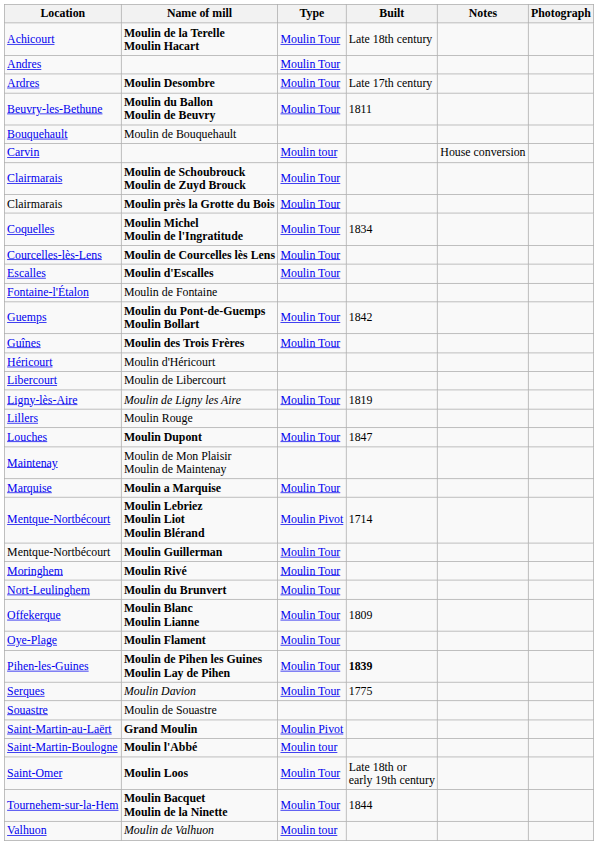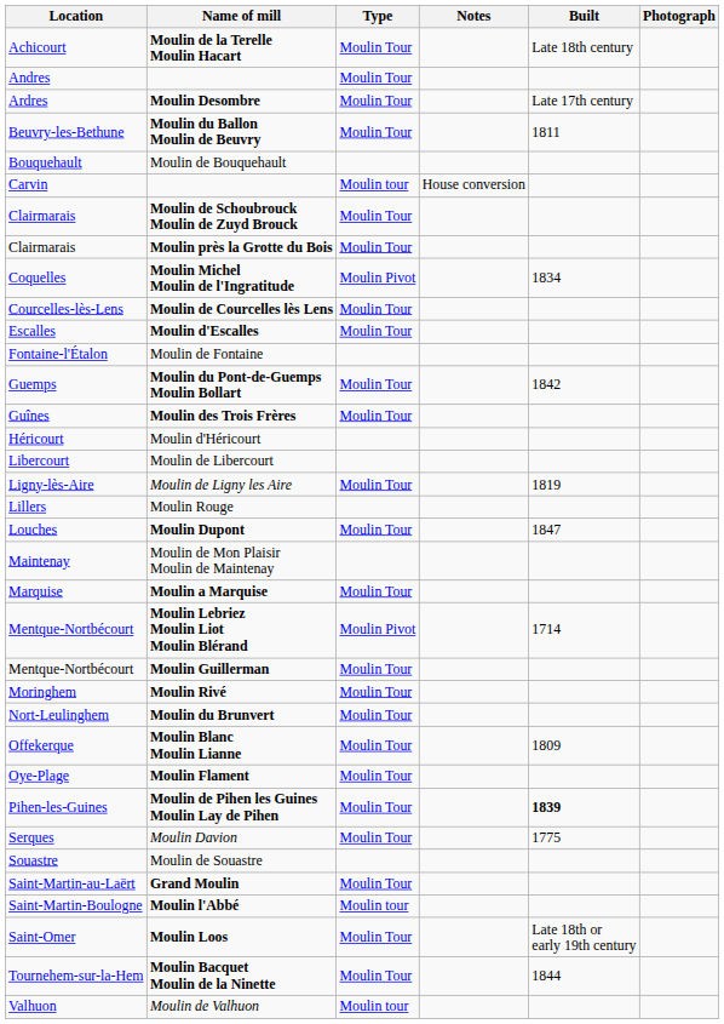columns swapped: Built <-> Notes
Moulin Michel Moulin de l'Ingratitude | Type: Moulin Tour -> Moulin Pivot
Grand Moulin | Type: Moulin Pivot -> Moulin Tour
